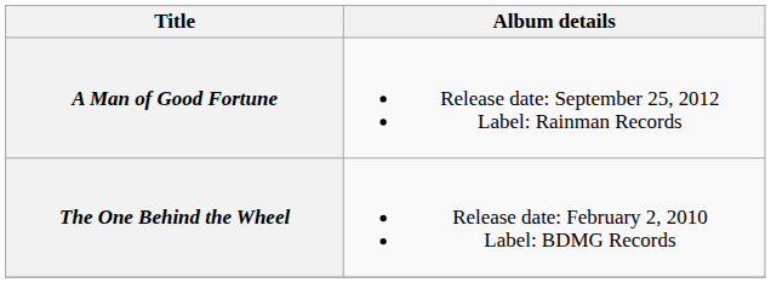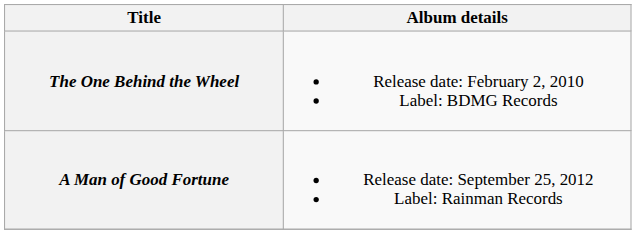rows swapped: The One Behind the Wheel <-> A Man of Good Fortune
